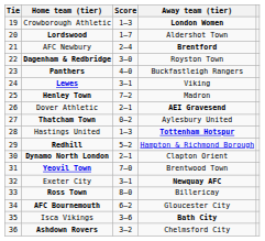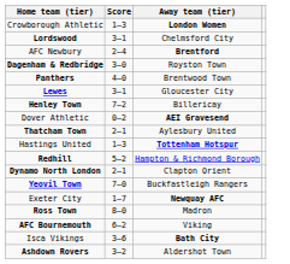- column: Tie | 19 | 20 | 21 | 22 | 23 | 24 | 25 | 26 | 27 | 28 | 29 | 30 | 31 | 32 | 33 | 34 | 35 | 36
Lordswood | Score: 1–7 -> 3–1
Lordswood | Away team (tier): Aldershot Town -> Chelmsford City
Panthers | Away team (tier): Buckfastleigh Rangers -> Brentwood Town
Lewes | Away team (tier): Viking -> Gloucester City
Henley Town | Away team (tier): Madron -> Billericay
Dover Athletic | Score: 2–1 -> 0–2
Thatcham Town | Score: 0–2 -> 2–1
Yeovil Town | Away team (tier): Brentwood Town -> Buckfastleigh Rangers
Exeter City | Score: 3–1 -> 1–7
Ross Town | Away team (tier): Billericay -> Madron
AFC Bournemouth | Away team (tier): Gloucester City -> Viking
Ashdown Rovers | Away team (tier): Chelmsford City -> Aldershot Town
